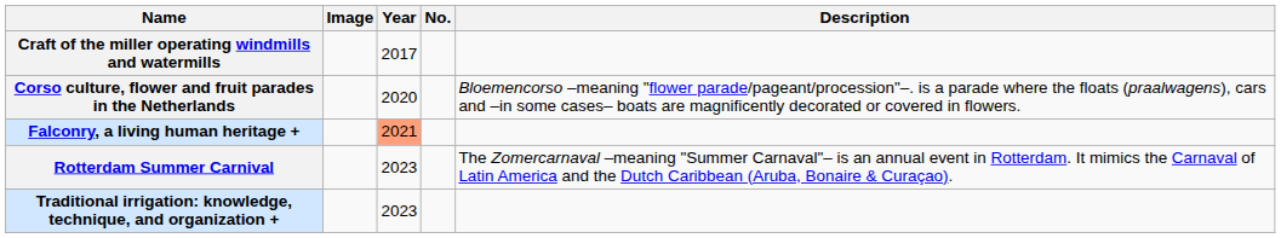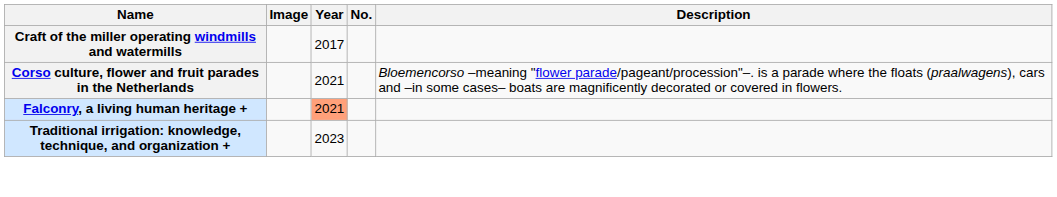Corso culture, flower and fruit parades in the Netherlands | Year: 2020 -> 2021
- row: Rotterdam Summer Carnival | 2023 | The Zomercarnaval –meaning "Summer Carnaval"– is an annual event in Rotterdam. It mimics the Carnaval of Latin America and the Dutch Caribbean (Aruba, Bonaire & Curaçao).
